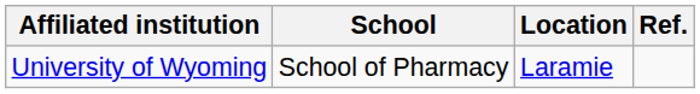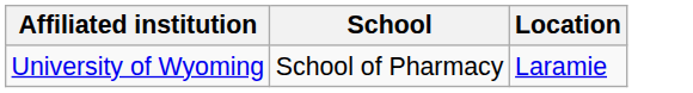- column: Ref.
